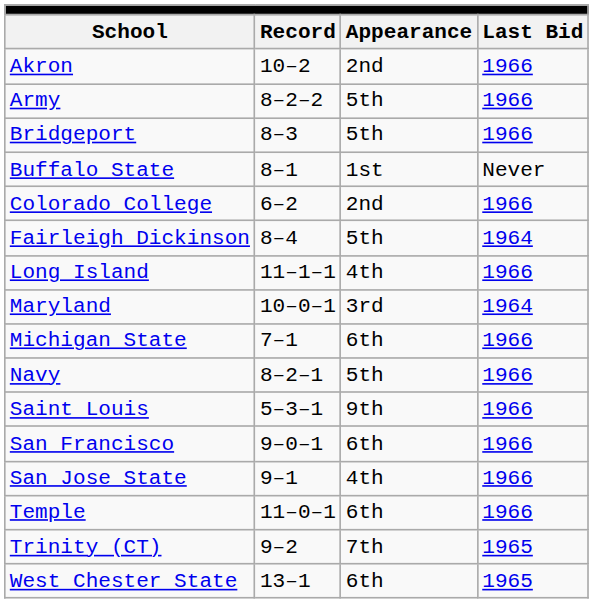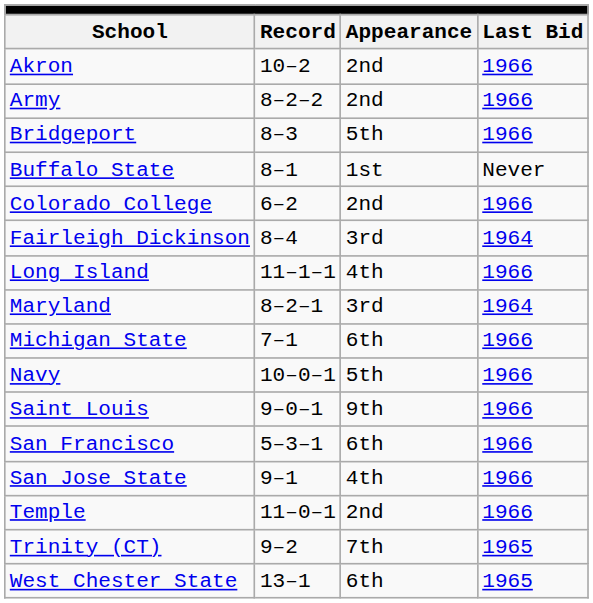Army | Appearance: 5th -> 2nd
Fairleigh Dickinson | Appearance: 5th -> 3rd
Maryland | Record: 10–0–1 -> 8–2–1
Navy | Record: 8–2–1 -> 10–0–1
Saint Louis | Record: 5–3–1 -> 9–0–1
San Francisco | Record: 9–0–1 -> 5–3–1
Temple | Appearance: 6th -> 2nd
